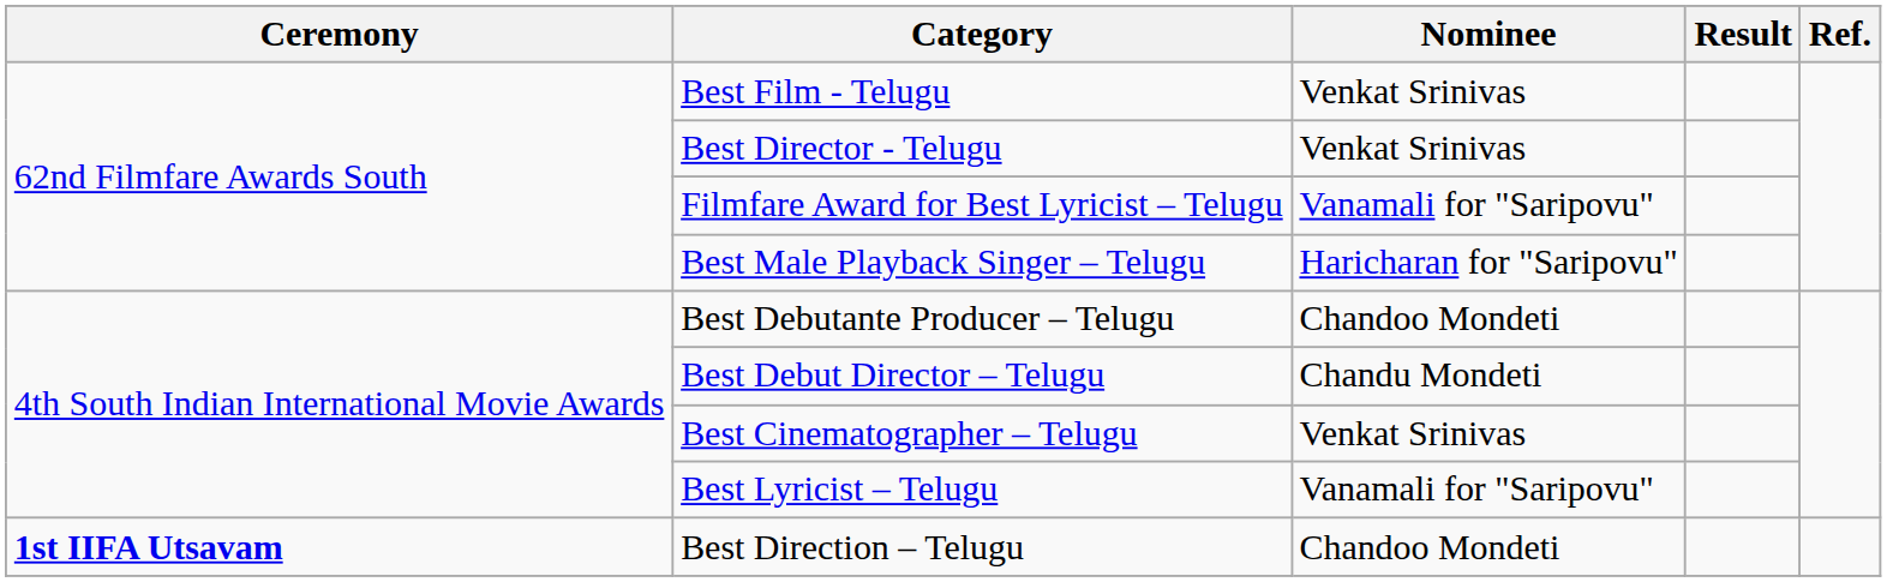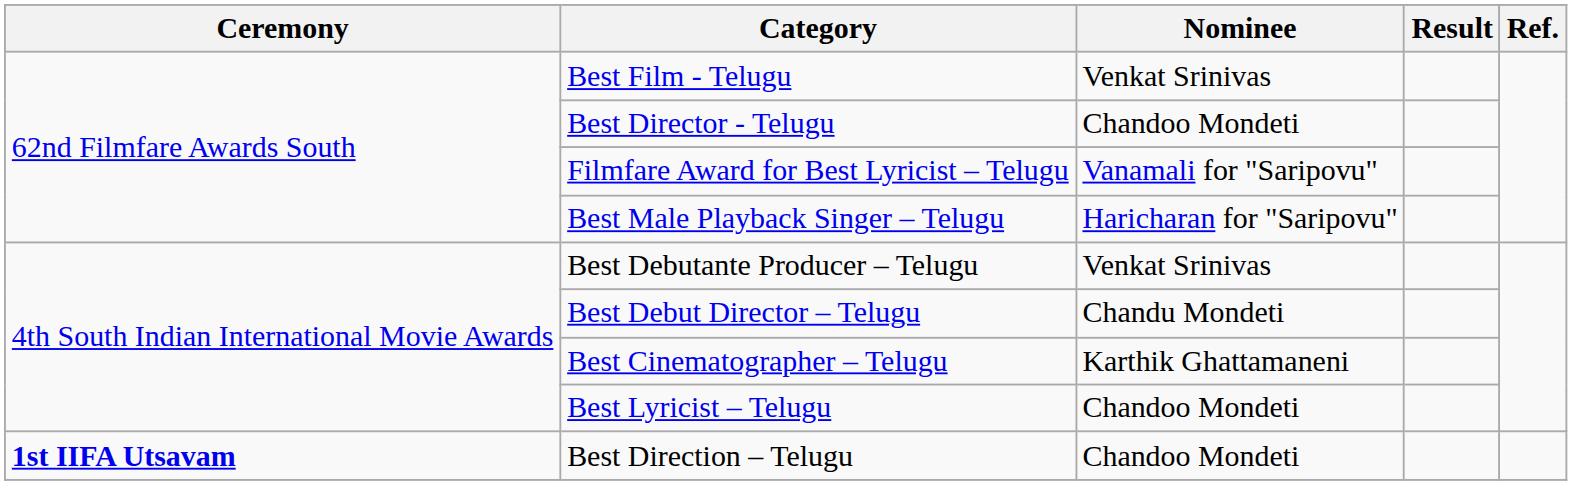Best Director - Telugu | Nominee: Venkat Srinivas -> Chandoo Mondeti
Best Debutante Producer – Telugu | Nominee: Chandoo Mondeti -> Venkat Srinivas
Best Cinematographer – Telugu | Nominee: Venkat Srinivas -> Karthik Ghattamaneni
Best Lyricist – Telugu | Nominee: Vanamali for "Saripovu" -> Chandoo Mondeti
